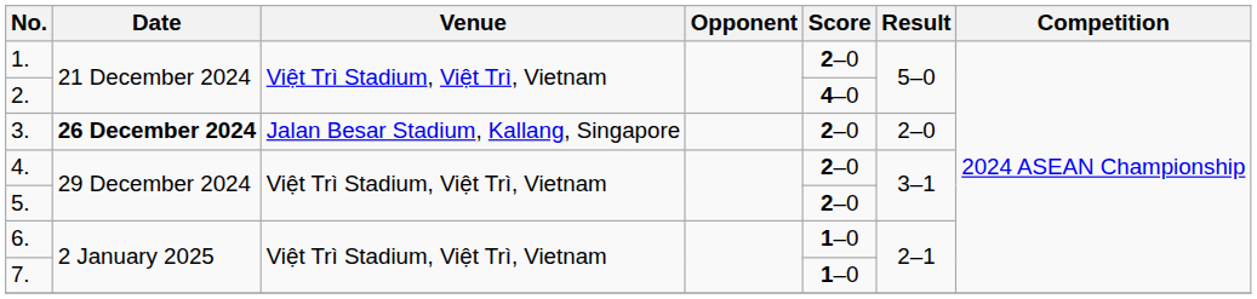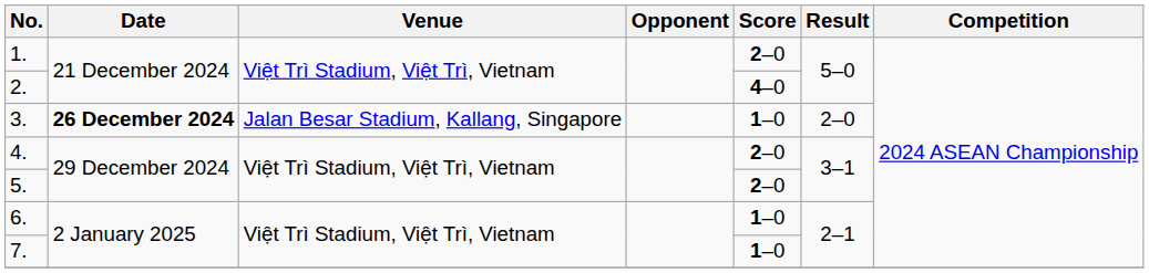3. | Score: 2–0 -> 1–0
